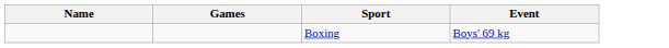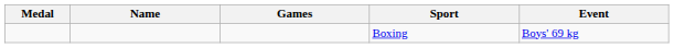+ column: Medal
